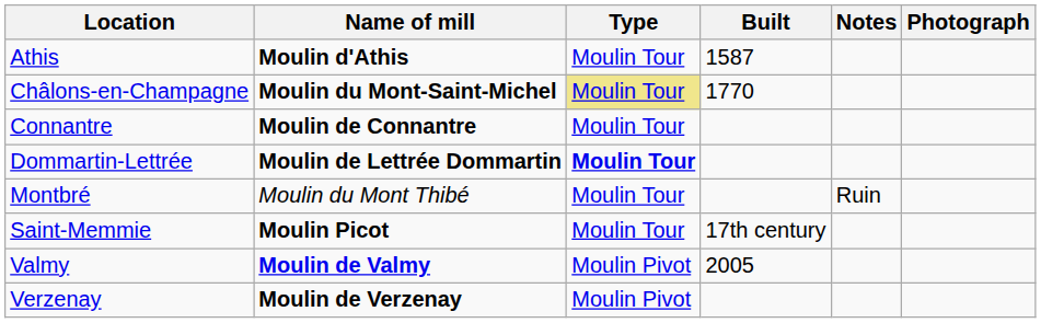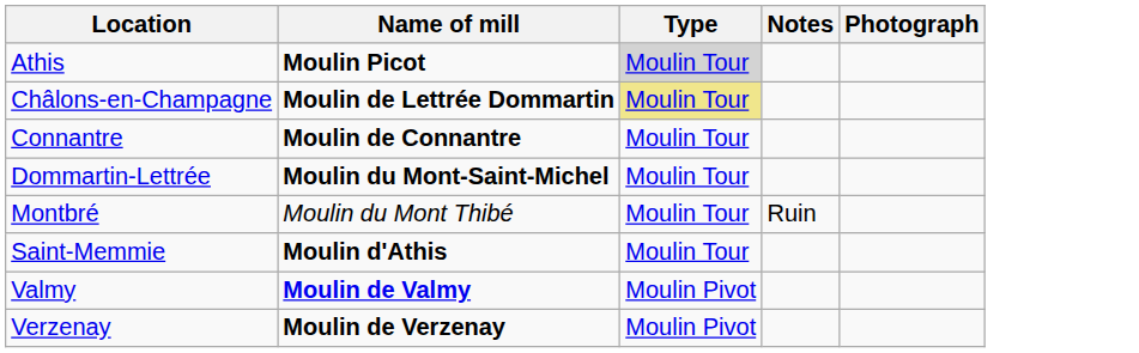- column: Built | 1587 | 1770 | 17th century | 2005
Athis | Name of mill: Moulin d'Athis -> Moulin Picot
Athis | Type: no background -> lightgrey background
Châlons-en-Champagne | Name of mill: Moulin du Mont-Saint-Michel -> Moulin de Lettrée Dommartin
Dommartin-Lettrée | Name of mill: Moulin de Lettrée Dommartin -> Moulin du Mont-Saint-Michel
Dommartin-Lettrée | Type: bold -> normal
Saint-Memmie | Name of mill: Moulin Picot -> Moulin d'Athis
